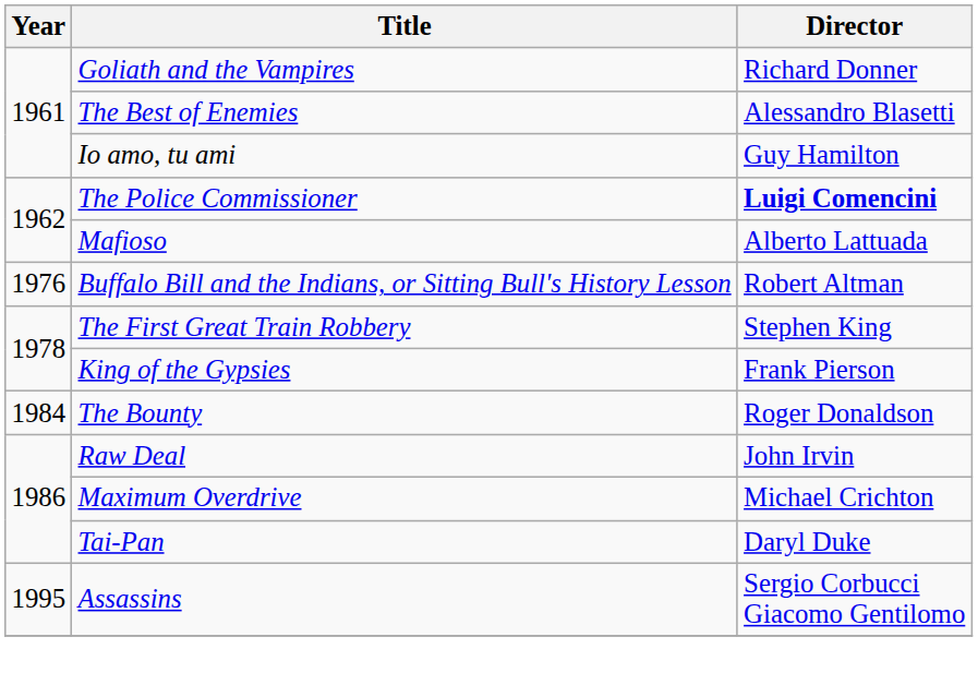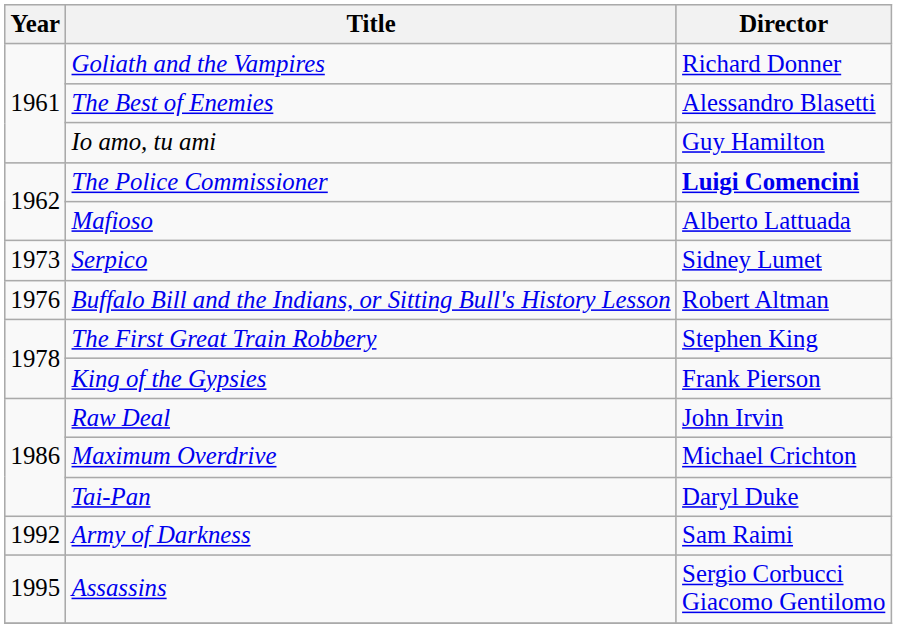+ row: 1973 | Serpico | Sidney Lumet
- row: 1984 | The Bounty | Roger Donaldson
+ row: 1992 | Army of Darkness | Sam Raimi
